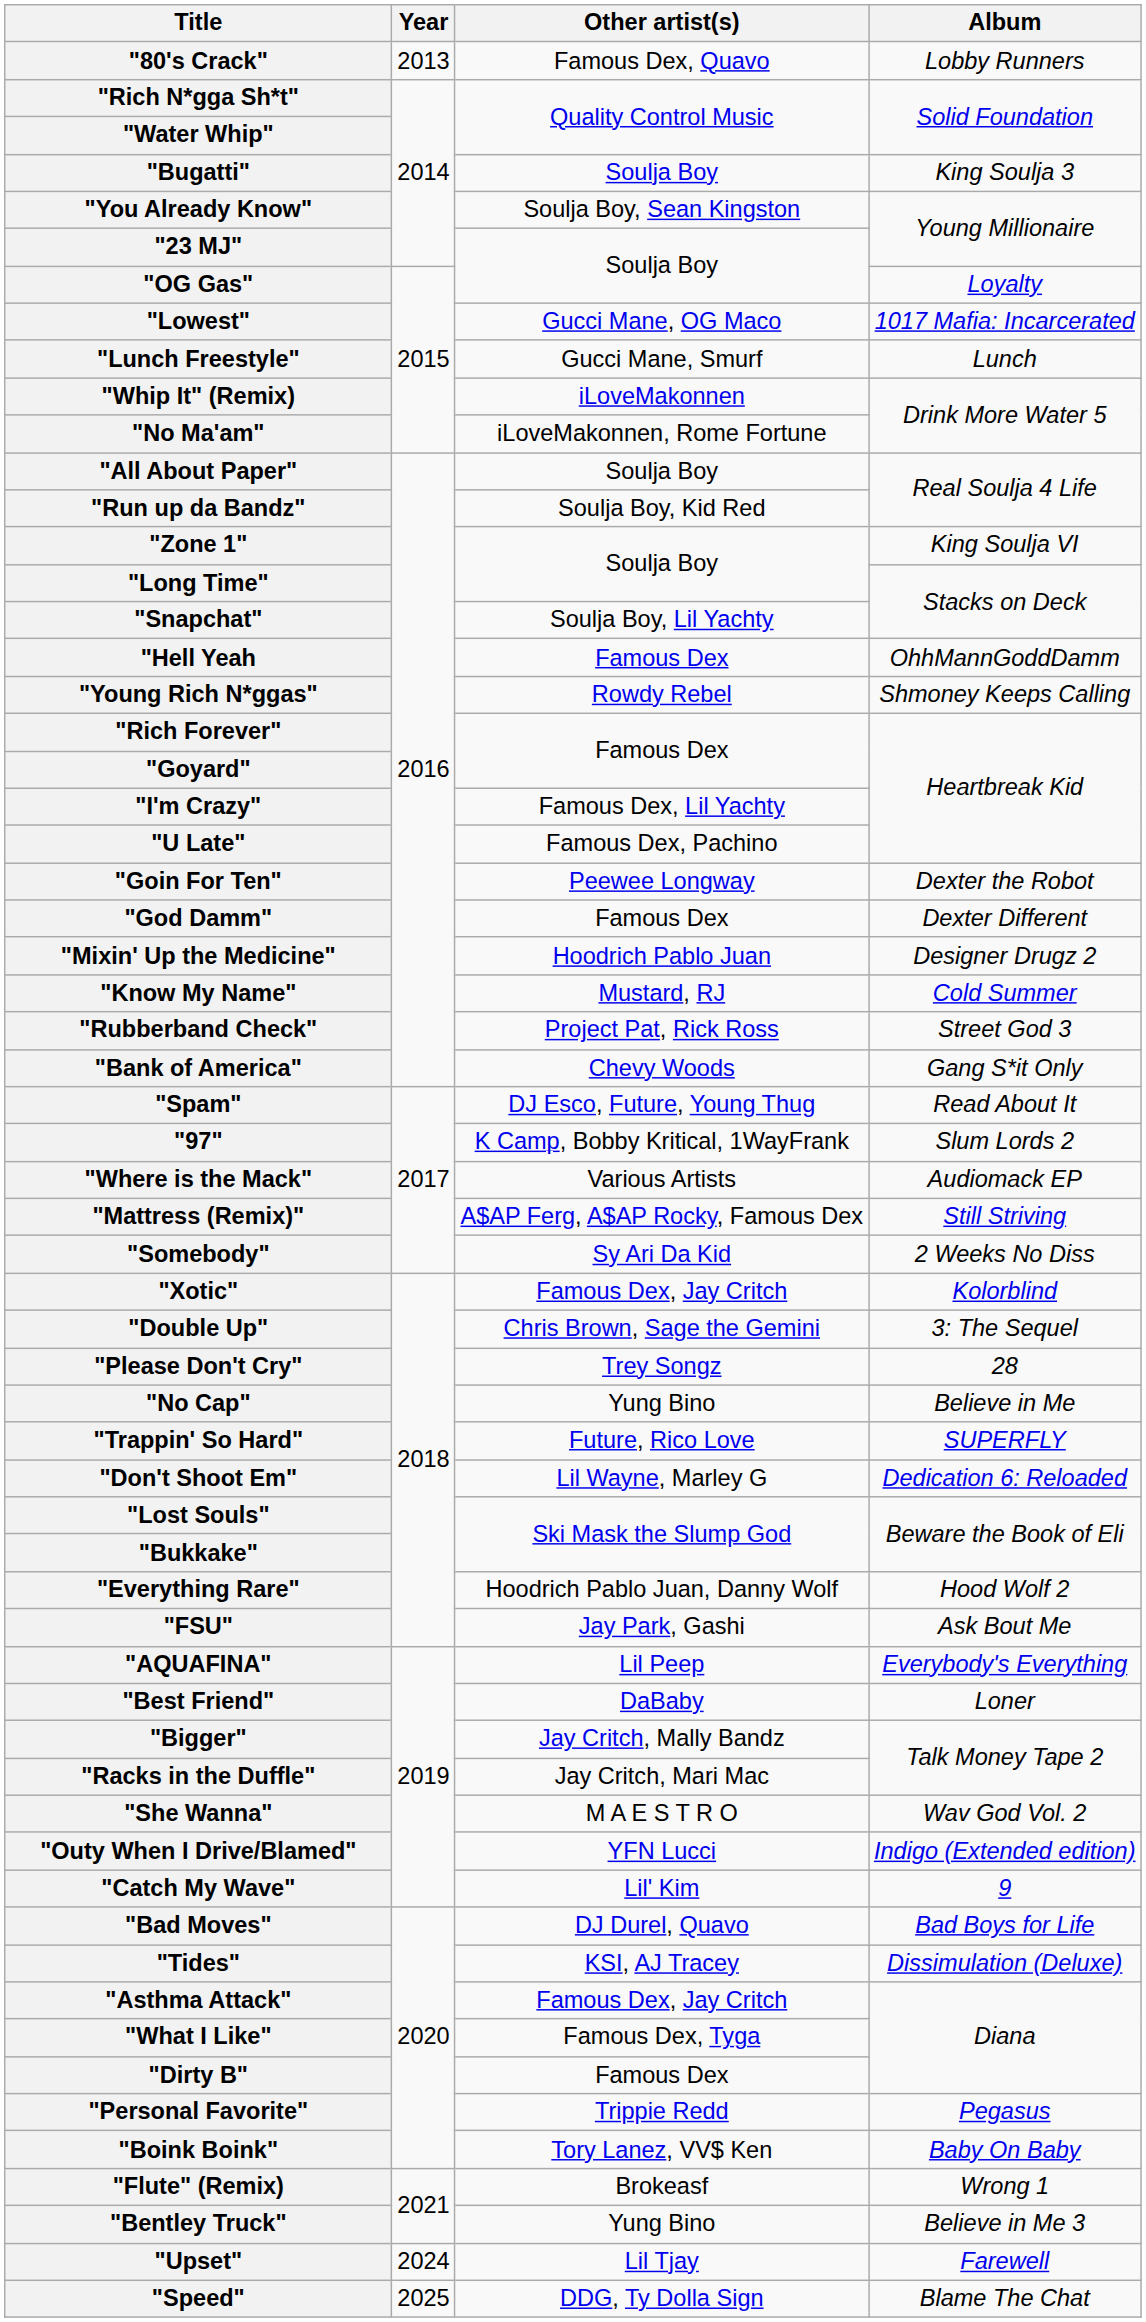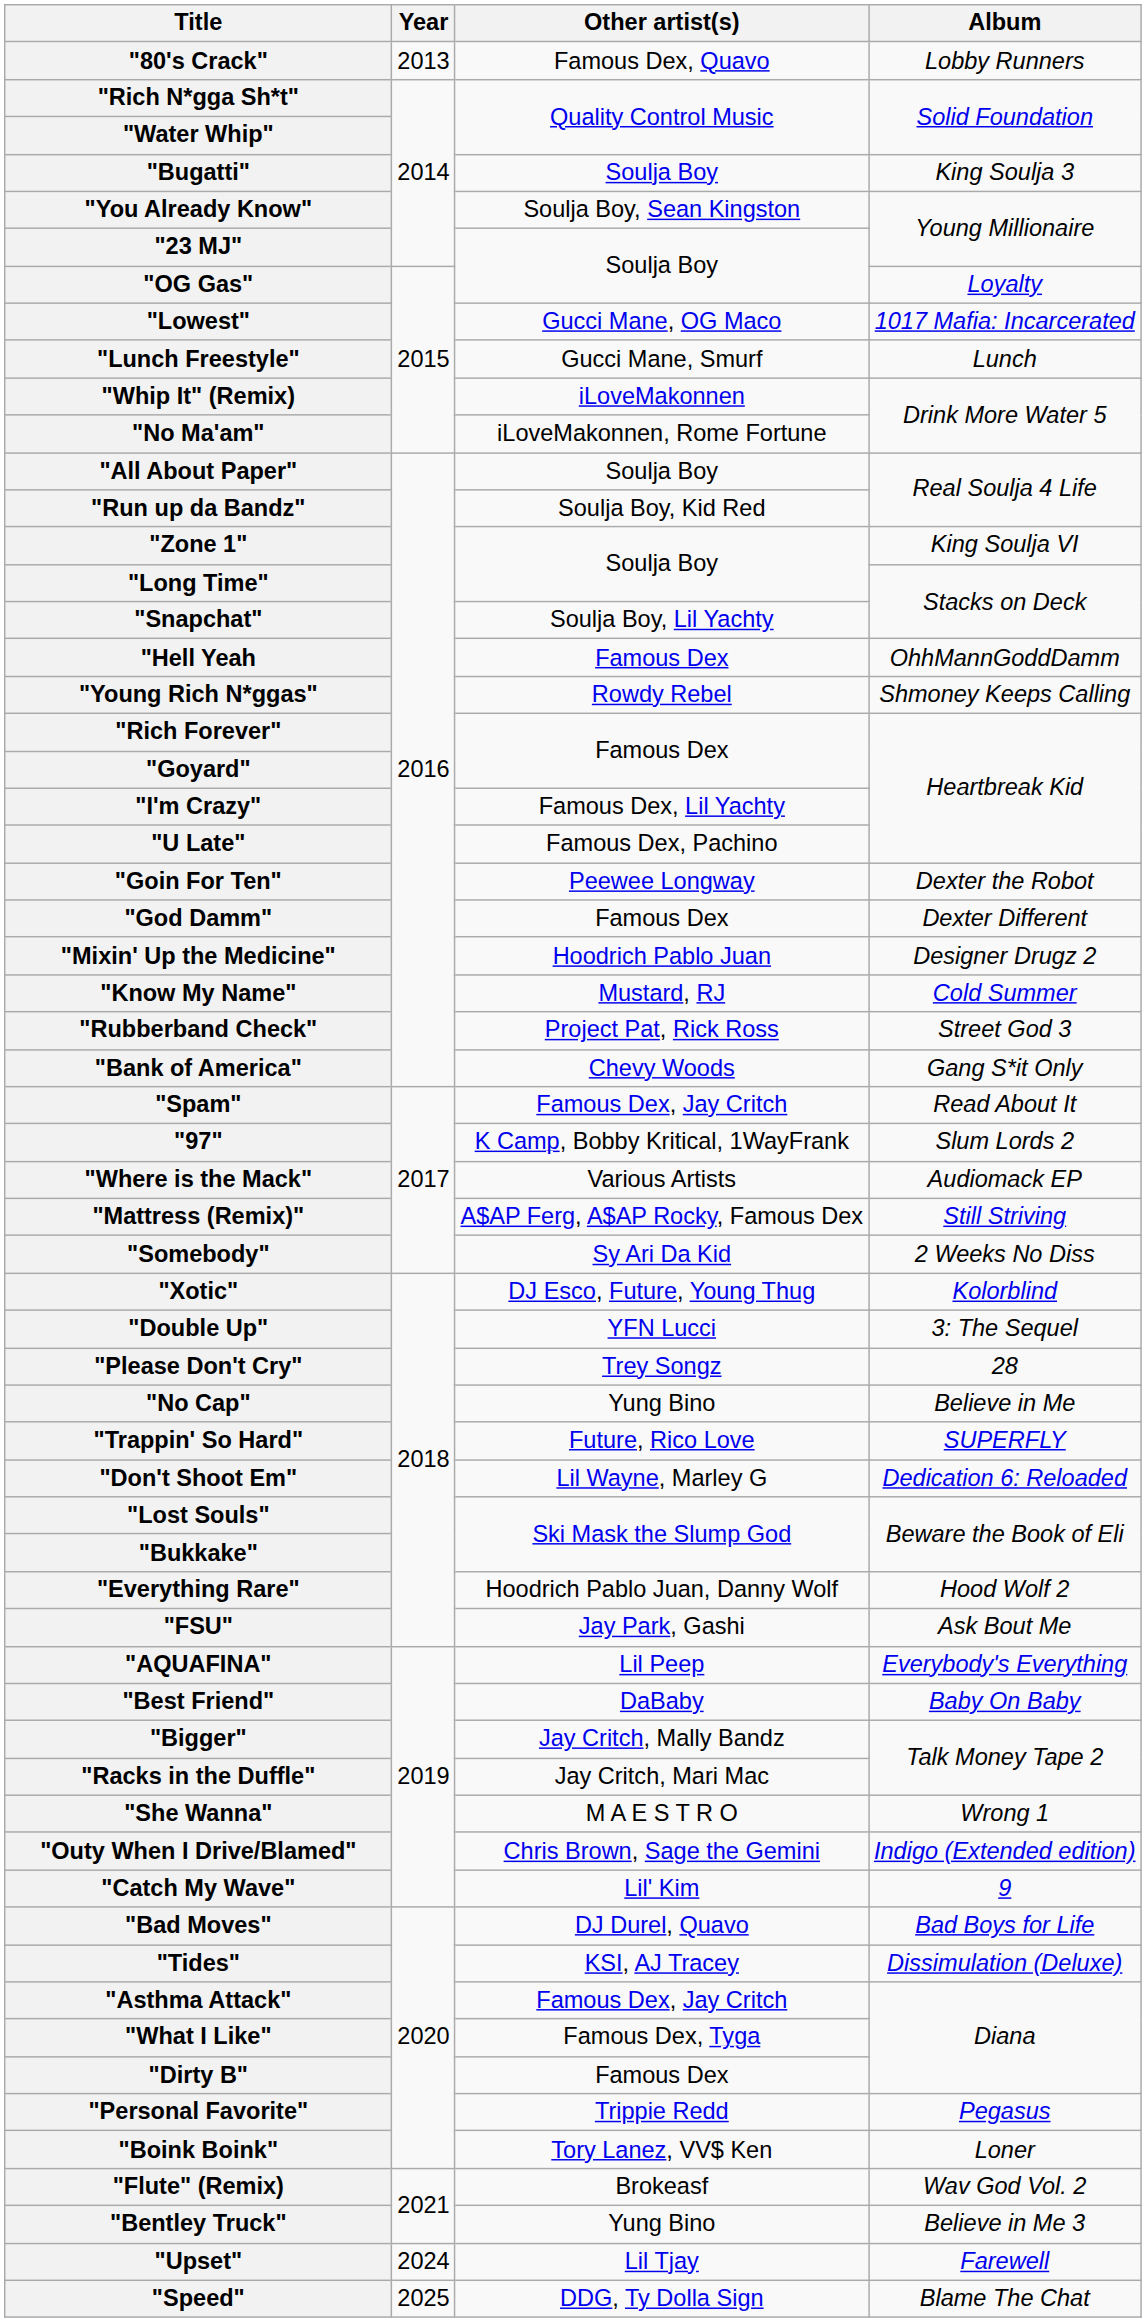"Spam" | Other artist(s): DJ Esco, Future, Young Thug -> Famous Dex, Jay Critch
"Xotic" | Other artist(s): Famous Dex, Jay Critch -> DJ Esco, Future, Young Thug
"Double Up" | Other artist(s): Chris Brown, Sage the Gemini -> YFN Lucci
"Best Friend" | Album: Loner -> Baby On Baby
"She Wanna" | Album: Wav God Vol. 2 -> Wrong 1
"Outy When I Drive/Blamed" | Other artist(s): YFN Lucci -> Chris Brown, Sage the Gemini
"Boink Boink" | Album: Baby On Baby -> Loner
"Flute" (Remix) | Album: Wrong 1 -> Wav God Vol. 2
